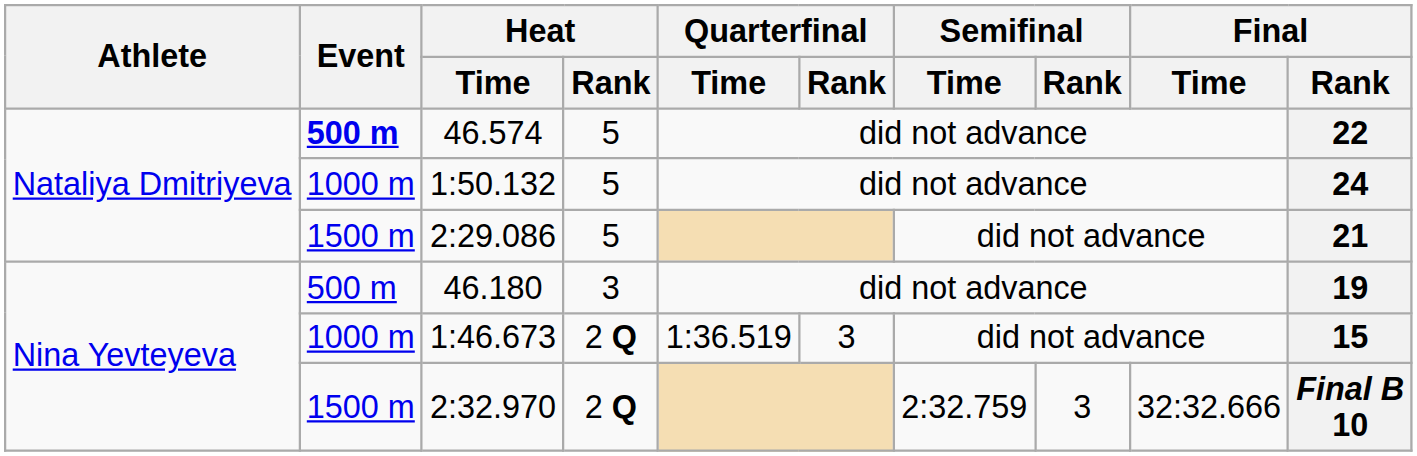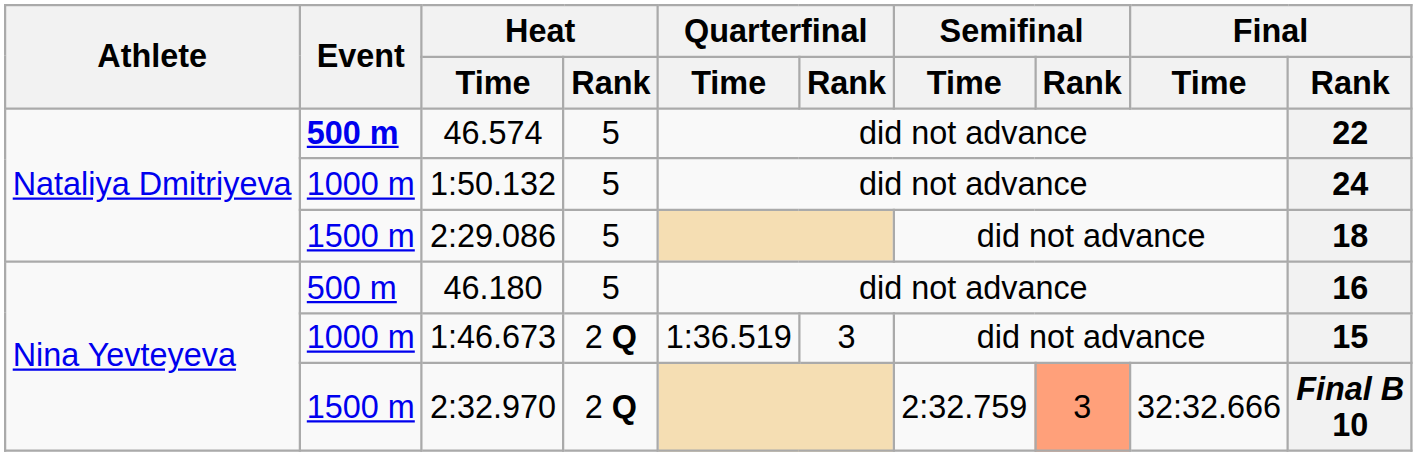2:29.086 | Final / Rank: 21 -> 18
46.180 | Heat / Rank: 3 -> 5
46.180 | Final / Rank: 19 -> 16
2:32.970 | Semifinal / Rank: no background -> lightsalmon background
